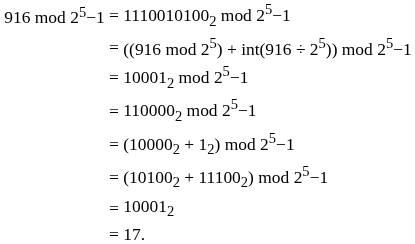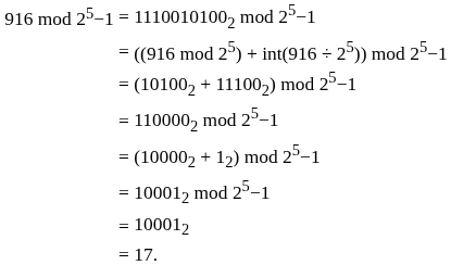rows swapped: (101002 + 111002) mod 25−1 <-> 100012 mod 25−1
